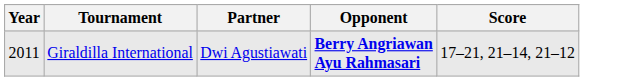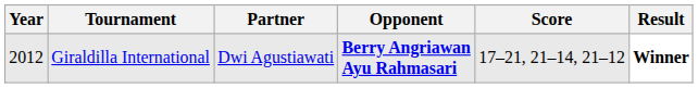+ column: Result | Winner
Giraldilla International | Year: 2011 -> 2012
